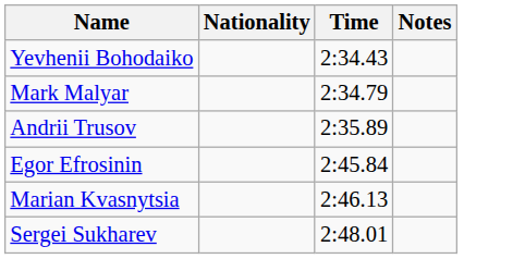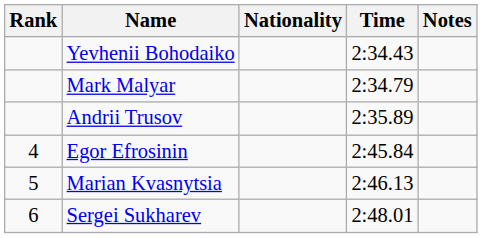+ column: Rank | 4 | 5 | 6
